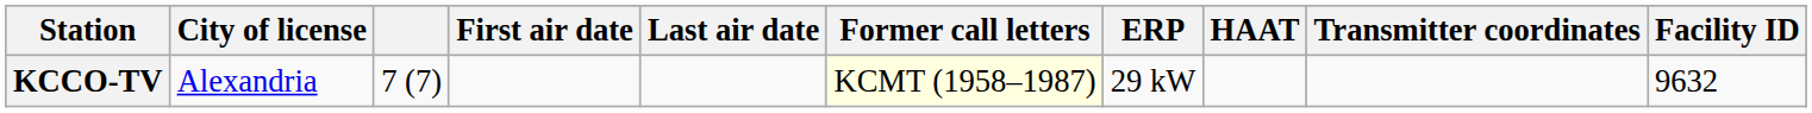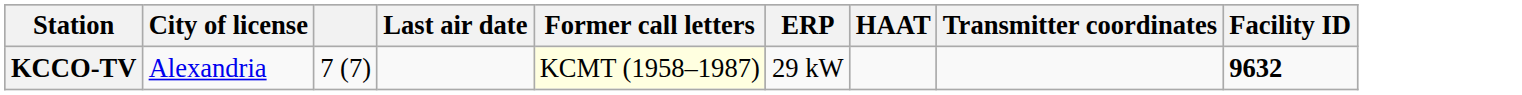- column: First air date
KCCO-TV | Facility ID: normal -> bold
